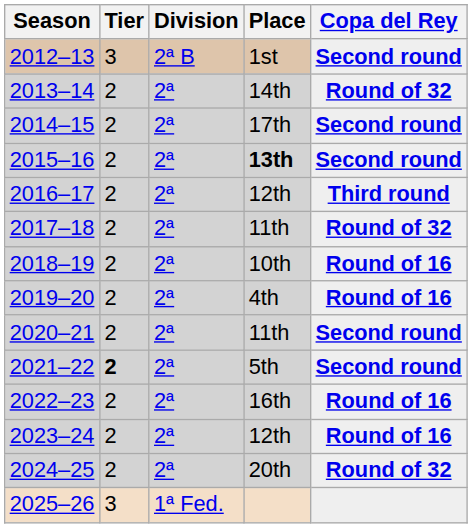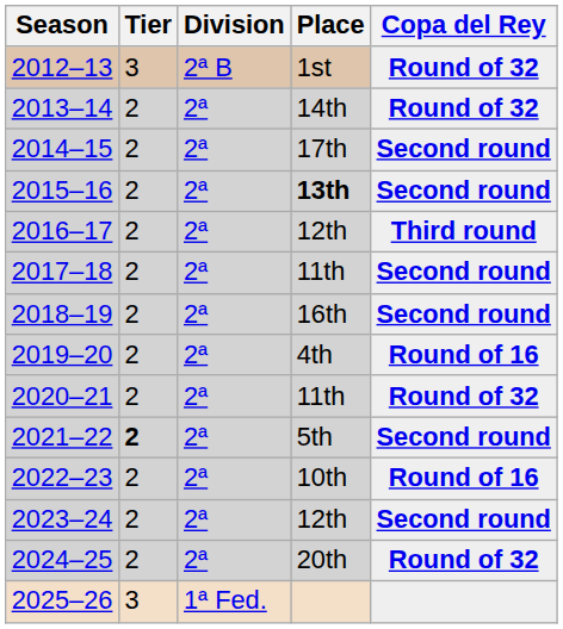2012–13 | Copa del Rey: Second round -> Round of 32
2017–18 | Copa del Rey: Round of 32 -> Second round
2018–19 | Place: 10th -> 16th
2018–19 | Copa del Rey: Round of 16 -> Second round
2020–21 | Copa del Rey: Second round -> Round of 32
2022–23 | Place: 16th -> 10th
2023–24 | Copa del Rey: Round of 16 -> Second round
